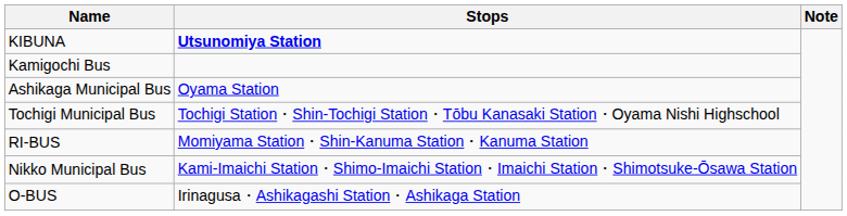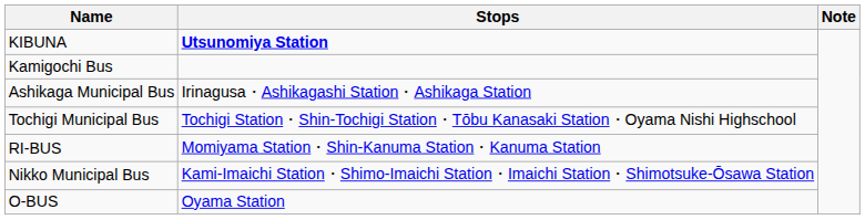Ashikaga Municipal Bus | Stops: Oyama Station -> Irinagusa・Ashikagashi Station・Ashikaga Station
O-BUS | Stops: Irinagusa・Ashikagashi Station・Ashikaga Station -> Oyama Station
